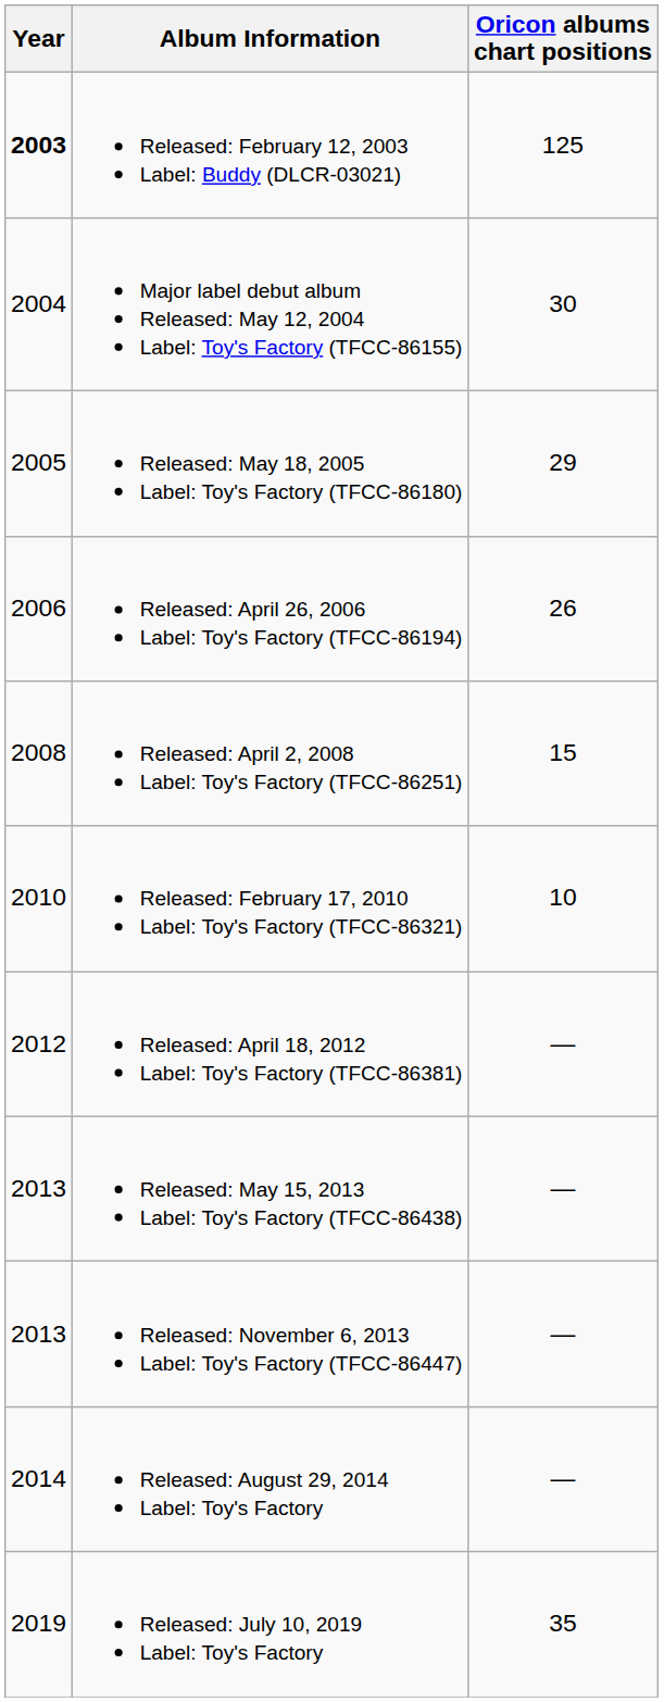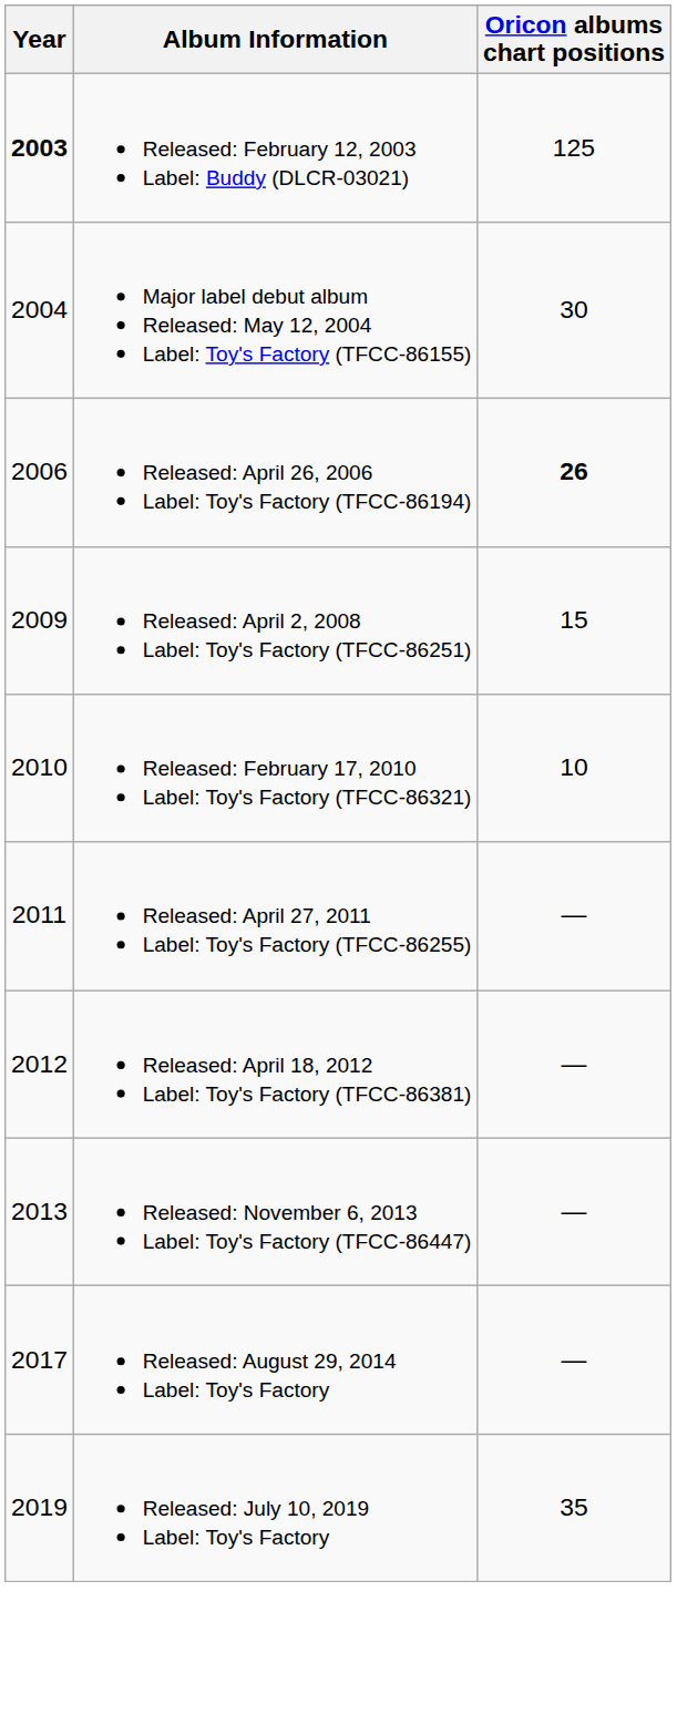- row: 2005 | Released: May 18, 2005 Label: Toy's Factory (TFCC-86180) | 29
Released: April 26, 2006 Label: Toy's Factory (TFCC-86194) | Oricon albums chart positions: normal -> bold
Released: April 2, 2008 Label: Toy's Factory (TFCC-86251) | Year: 2008 -> 2009
+ row: 2011 | Released: April 27, 2011 Label: Toy's Factory (TFCC-86255) | —
- row: 2013 | Released: May 15, 2013 Label: Toy's Factory (TFCC-86438) | —
Released: August 29, 2014 Label: Toy's Factory | Year: 2014 -> 2017
